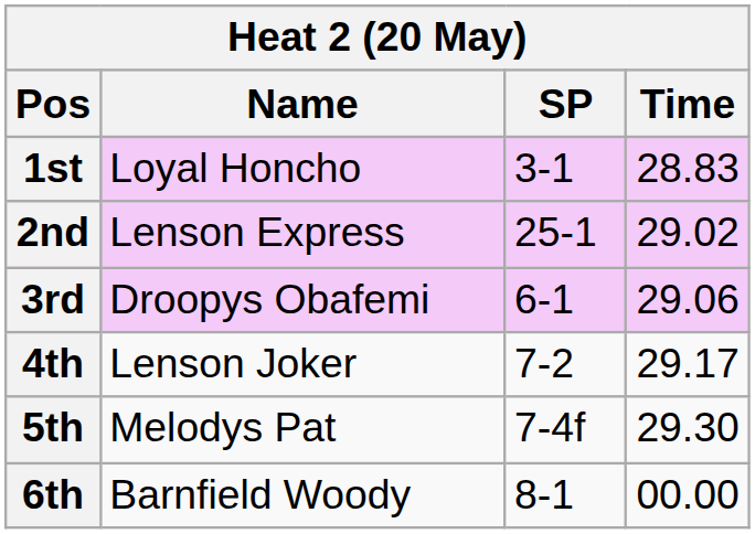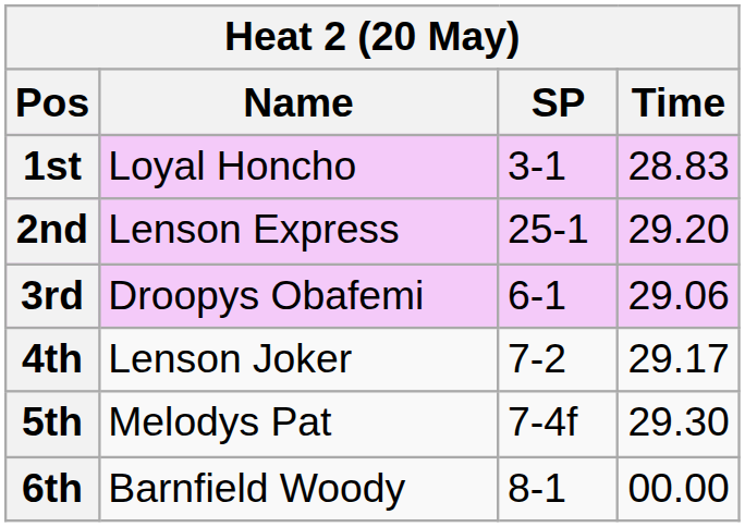2nd | Time: 29.02 -> 29.20
